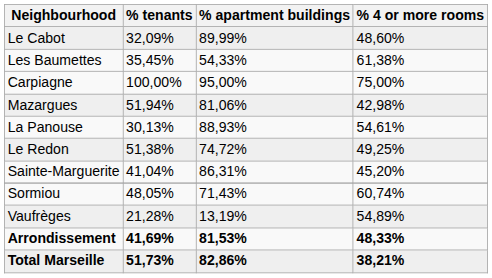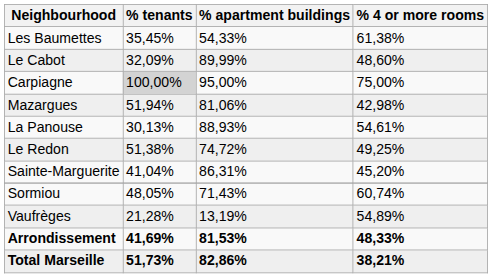rows swapped: Les Baumettes <-> Le Cabot
Carpiagne | % tenants: no background -> lightgrey background
